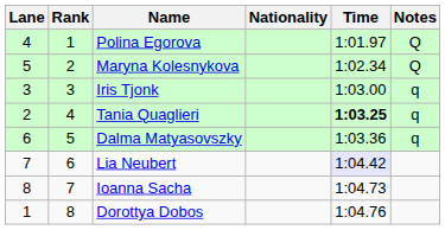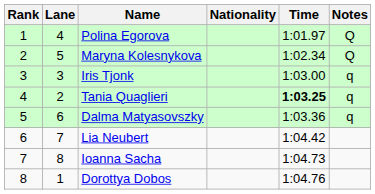columns swapped: Rank <-> Lane
Lia Neubert | Time: lavender background -> no background
